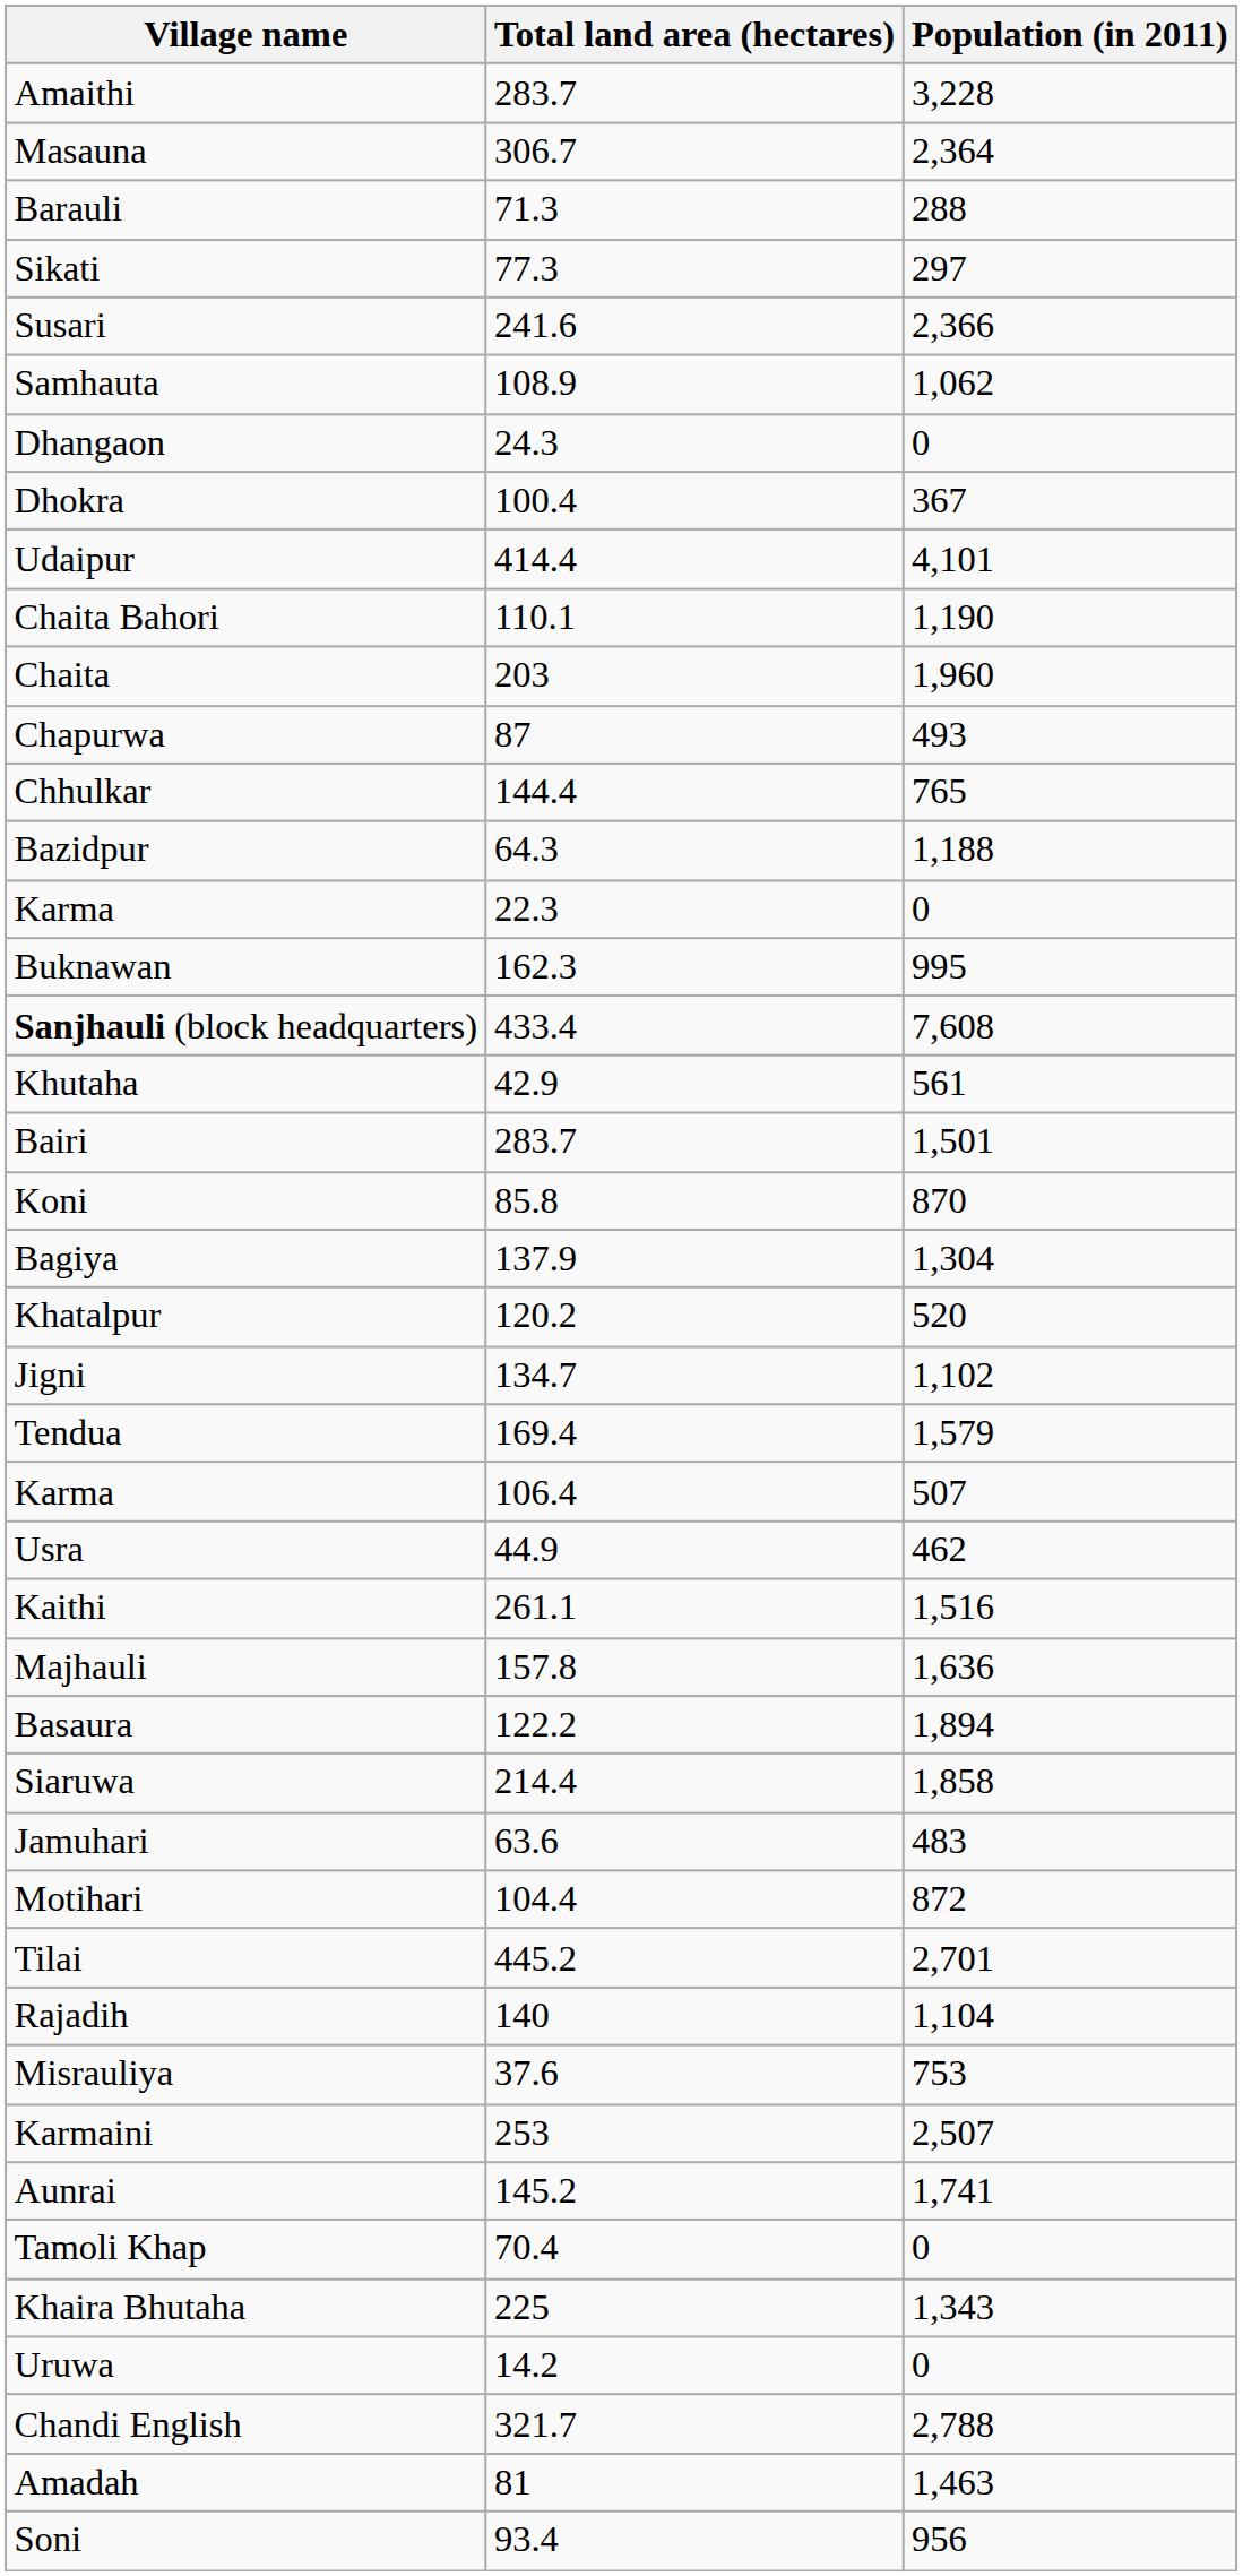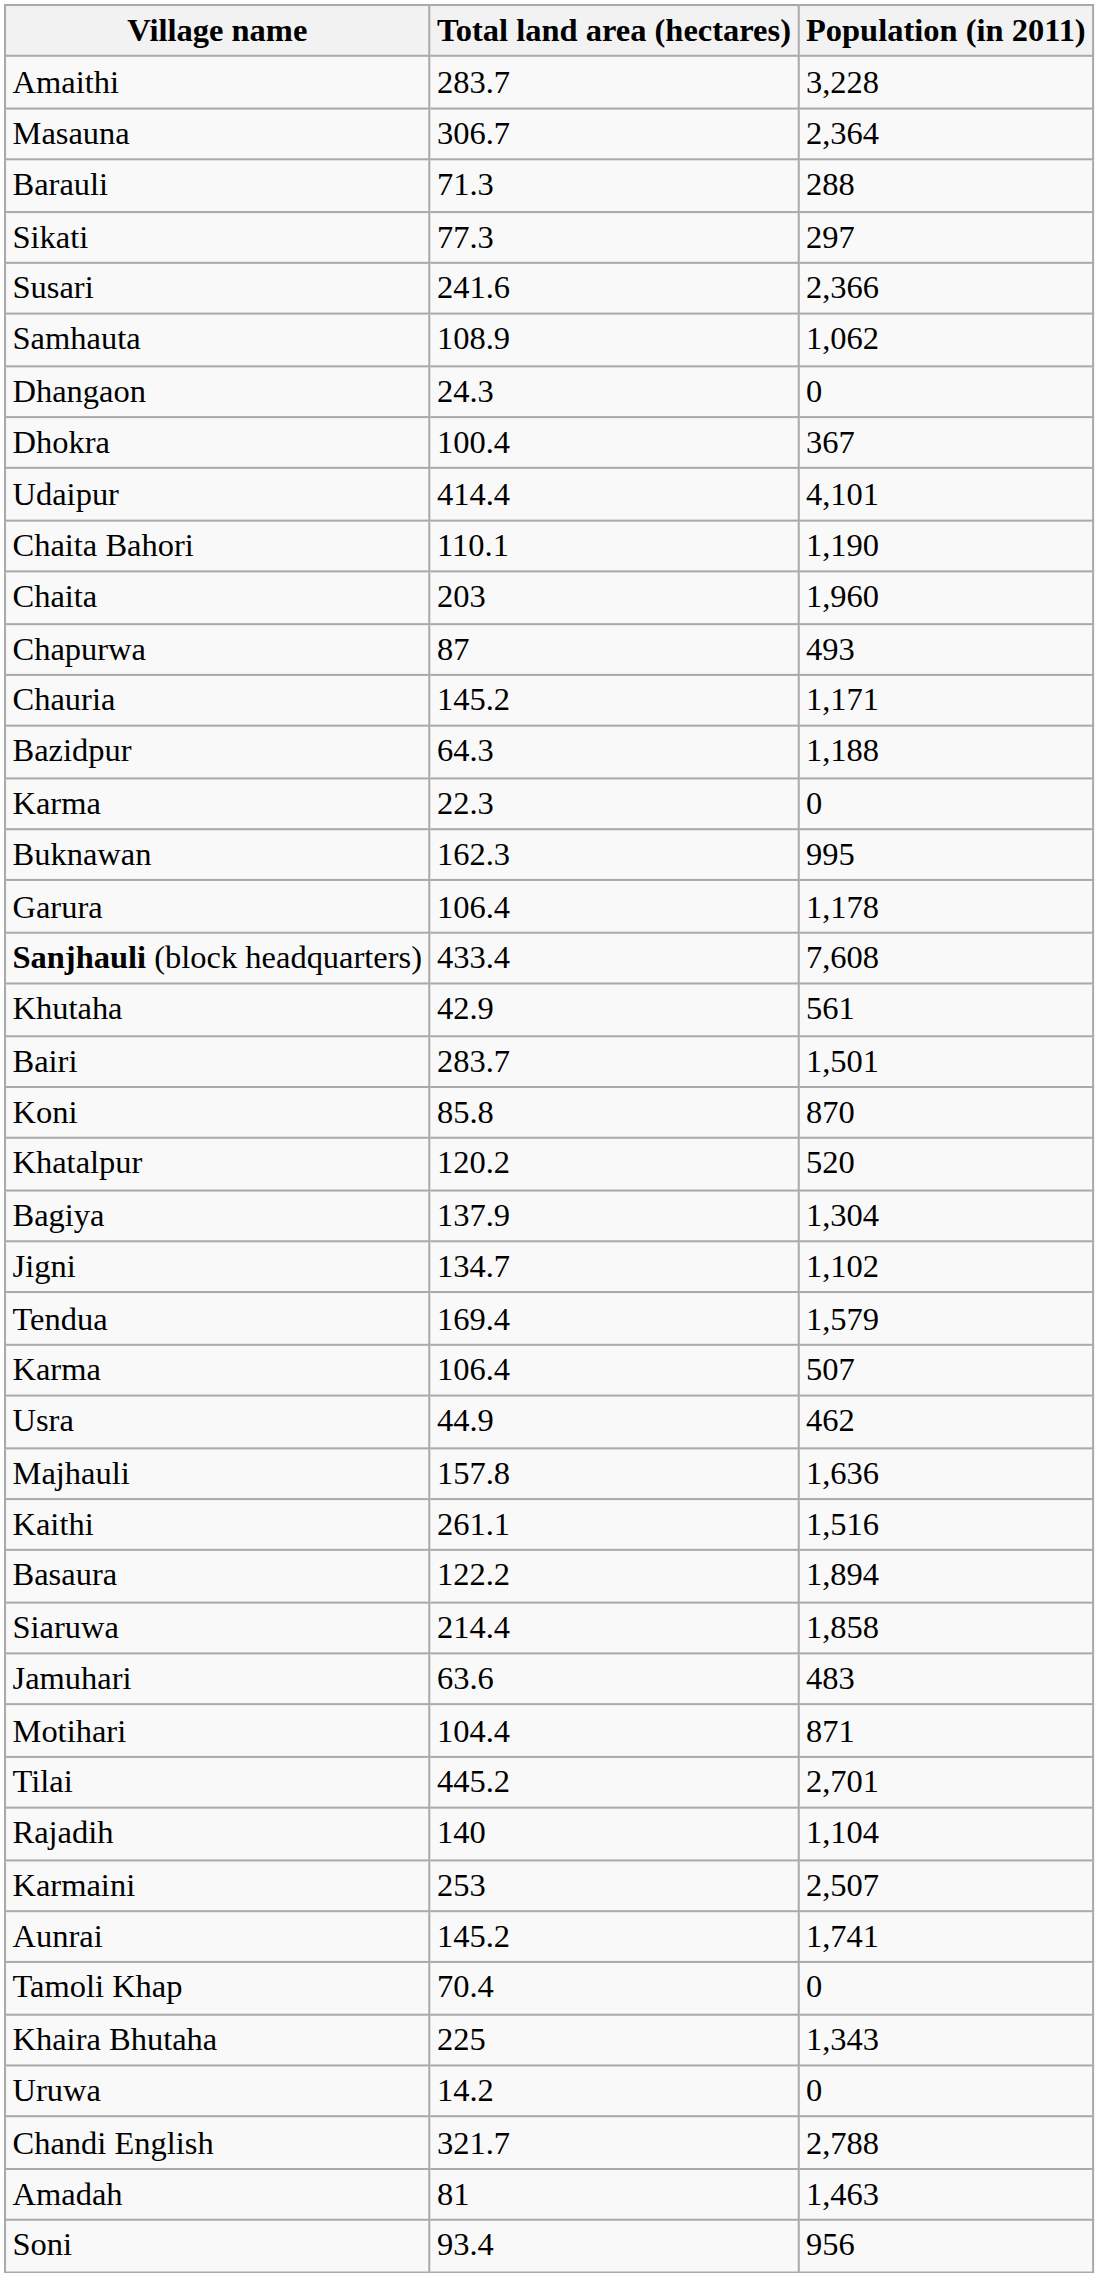- row: Chhulkar | 144.4 | 765
+ row: Chauria | 145.2 | 1,171
+ row: Garura | 106.4 | 1,178
rows swapped: Khatalpur <-> Bagiya
rows swapped: Kaithi <-> Majhauli
Motihari | Population (in 2011): 872 -> 871
- row: Misrauliya | 37.6 | 753
